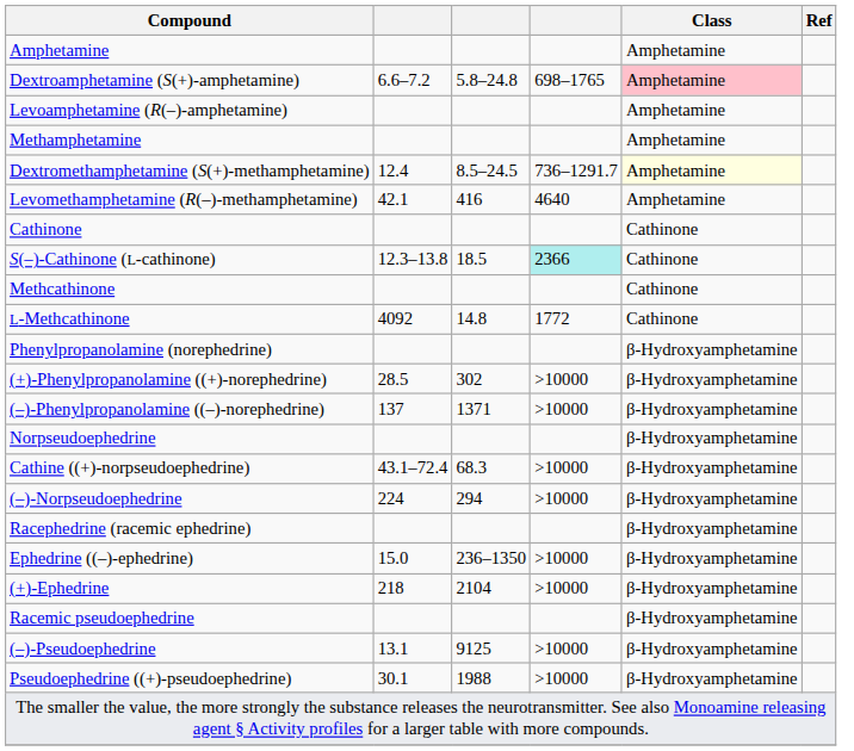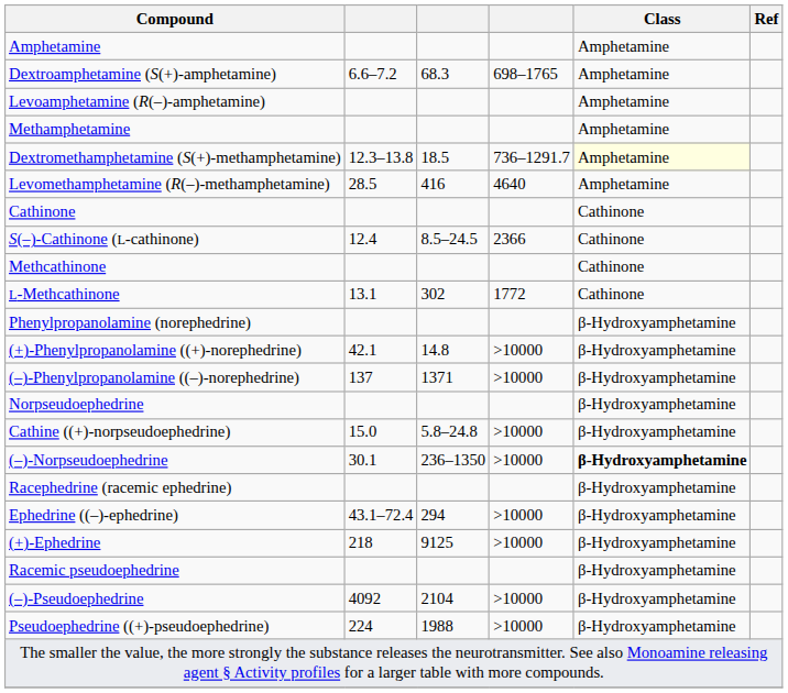Dextroamphetamine (S(+)-amphetamine) | column 3: 5.8–24.8 -> 68.3
Dextroamphetamine (S(+)-amphetamine) | Class: pink background -> no background
Dextromethamphetamine (S(+)-methamphetamine) | column 2: 12.4 -> 12.3–13.8
Dextromethamphetamine (S(+)-methamphetamine) | column 3: 8.5–24.5 -> 18.5
Levomethamphetamine (R(–)-methamphetamine) | column 2: 42.1 -> 28.5
S(–)-Cathinone (L-cathinone) | column 2: 12.3–13.8 -> 12.4
S(–)-Cathinone (L-cathinone) | column 3: 18.5 -> 8.5–24.5
S(–)-Cathinone (L-cathinone) | column 4: paleturquoise background -> no background
L-Methcathinone | column 2: 4092 -> 13.1
L-Methcathinone | column 3: 14.8 -> 302
(+)-Phenylpropanolamine ((+)-norephedrine) | column 2: 28.5 -> 42.1
(+)-Phenylpropanolamine ((+)-norephedrine) | column 3: 302 -> 14.8
Cathine ((+)-norpseudoephedrine) | column 2: 43.1–72.4 -> 15.0
Cathine ((+)-norpseudoephedrine) | column 3: 68.3 -> 5.8–24.8
(–)-Norpseudoephedrine | column 2: 224 -> 30.1
(–)-Norpseudoephedrine | column 3: 294 -> 236–1350
(–)-Norpseudoephedrine | Class: normal -> bold
Ephedrine ((–)-ephedrine) | column 2: 15.0 -> 43.1–72.4
Ephedrine ((–)-ephedrine) | column 3: 236–1350 -> 294
(+)-Ephedrine | column 3: 2104 -> 9125
(–)-Pseudoephedrine | column 2: 13.1 -> 4092
(–)-Pseudoephedrine | column 3: 9125 -> 2104
Pseudoephedrine ((+)-pseudoephedrine) | column 2: 30.1 -> 224
